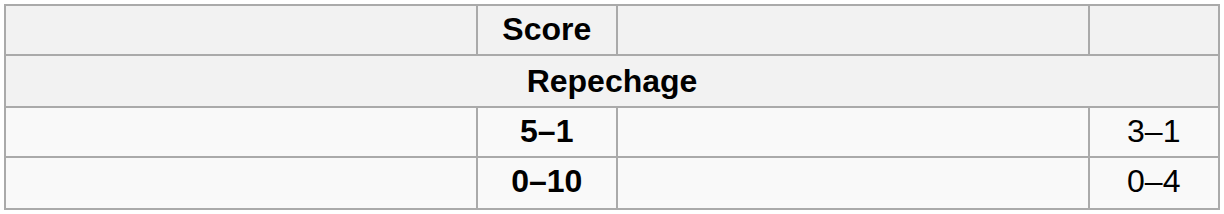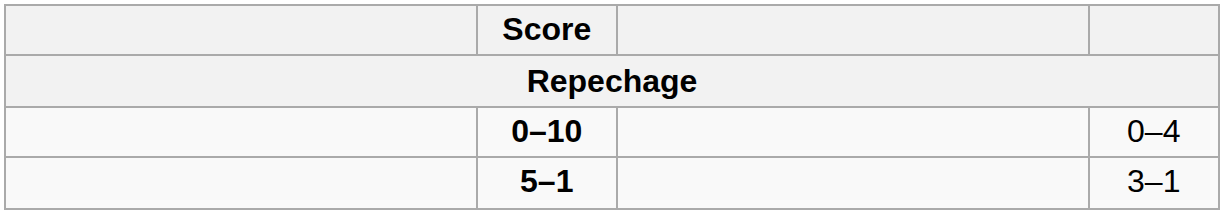rows swapped: 0–10 <-> 5–1
